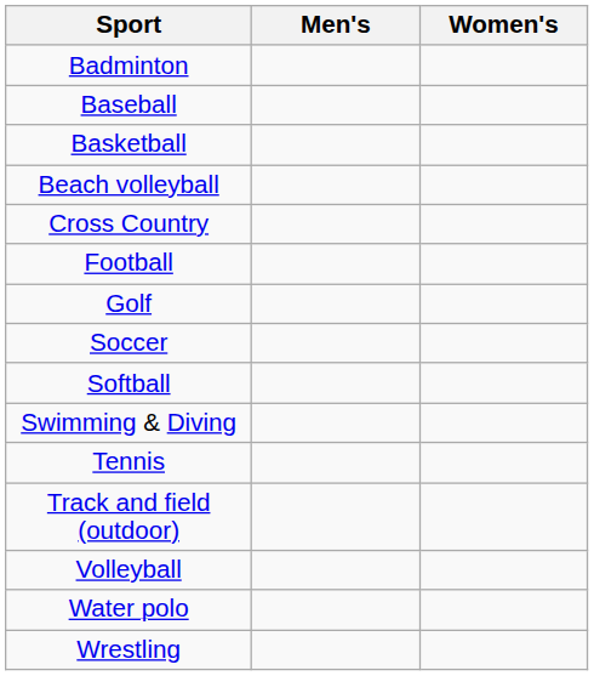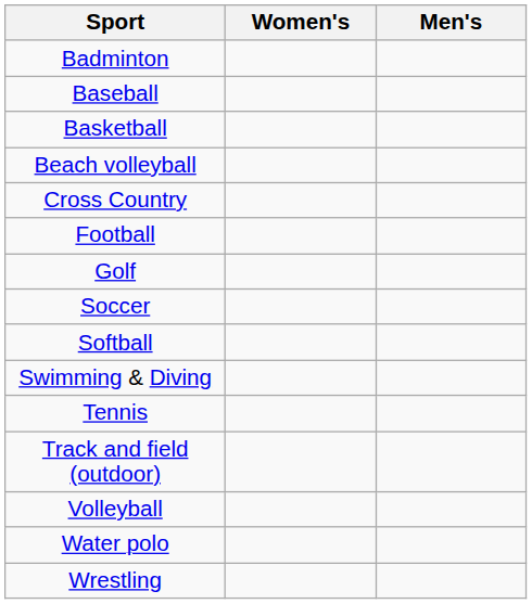columns swapped: Men's <-> Women's
